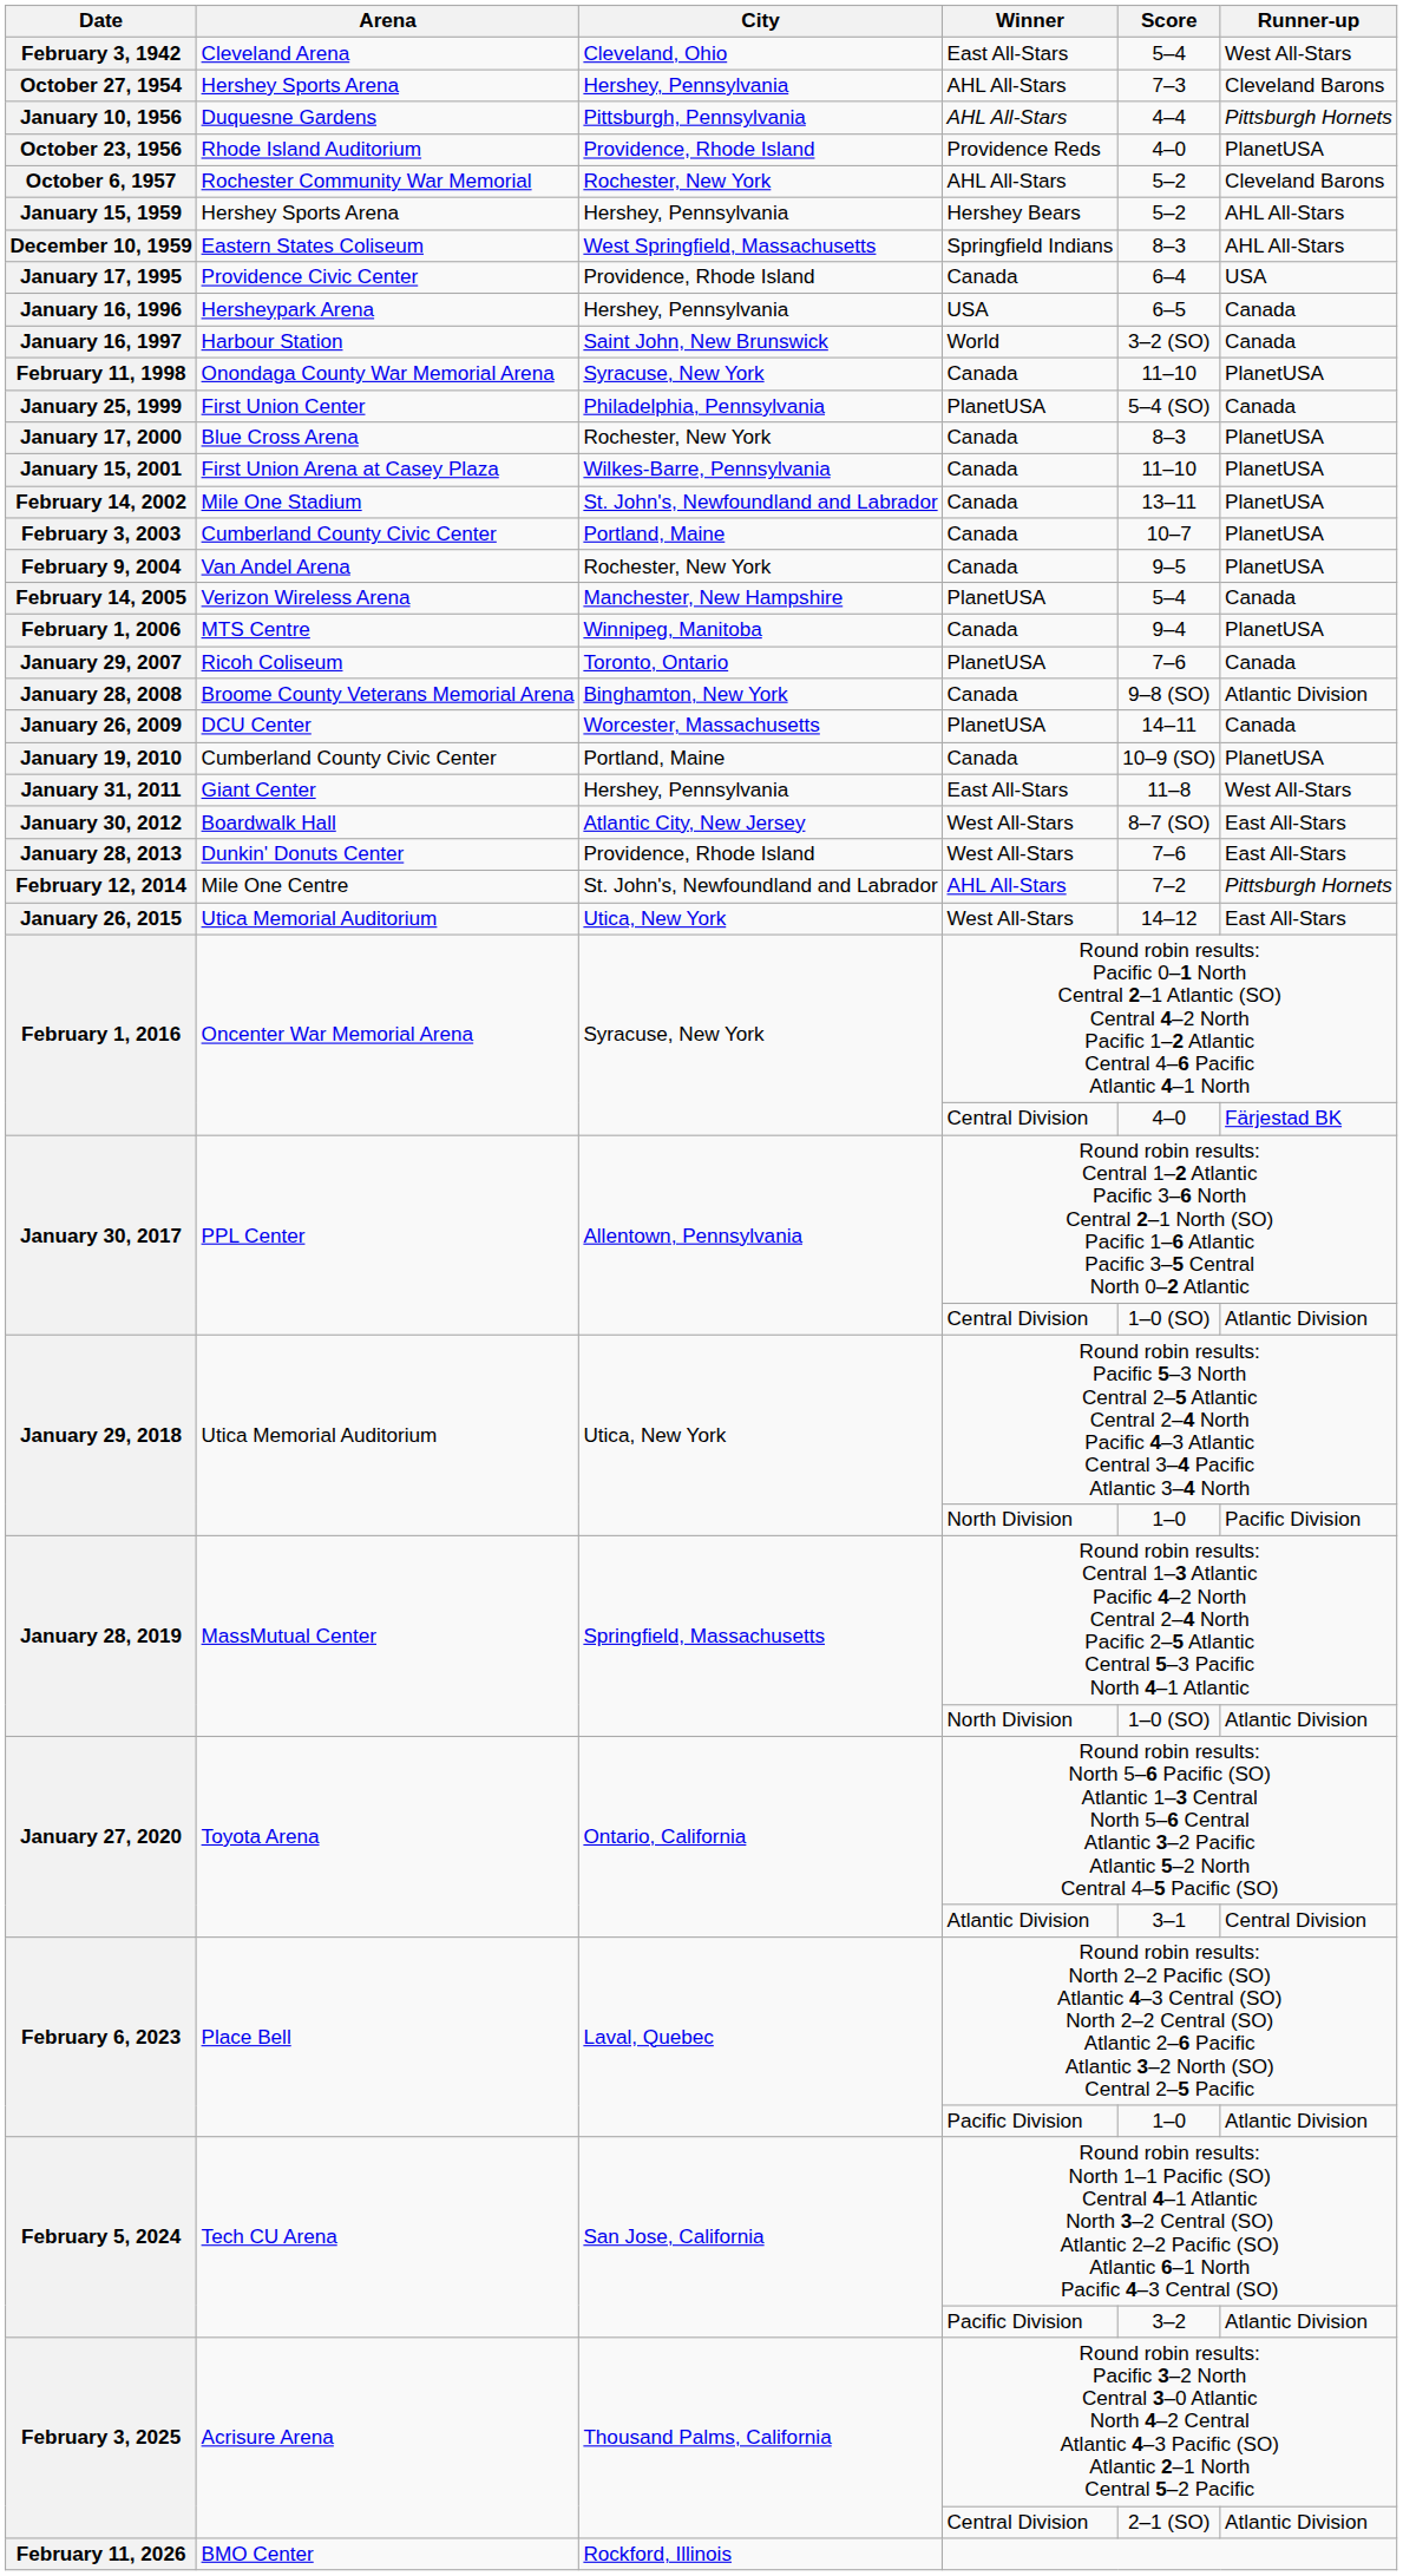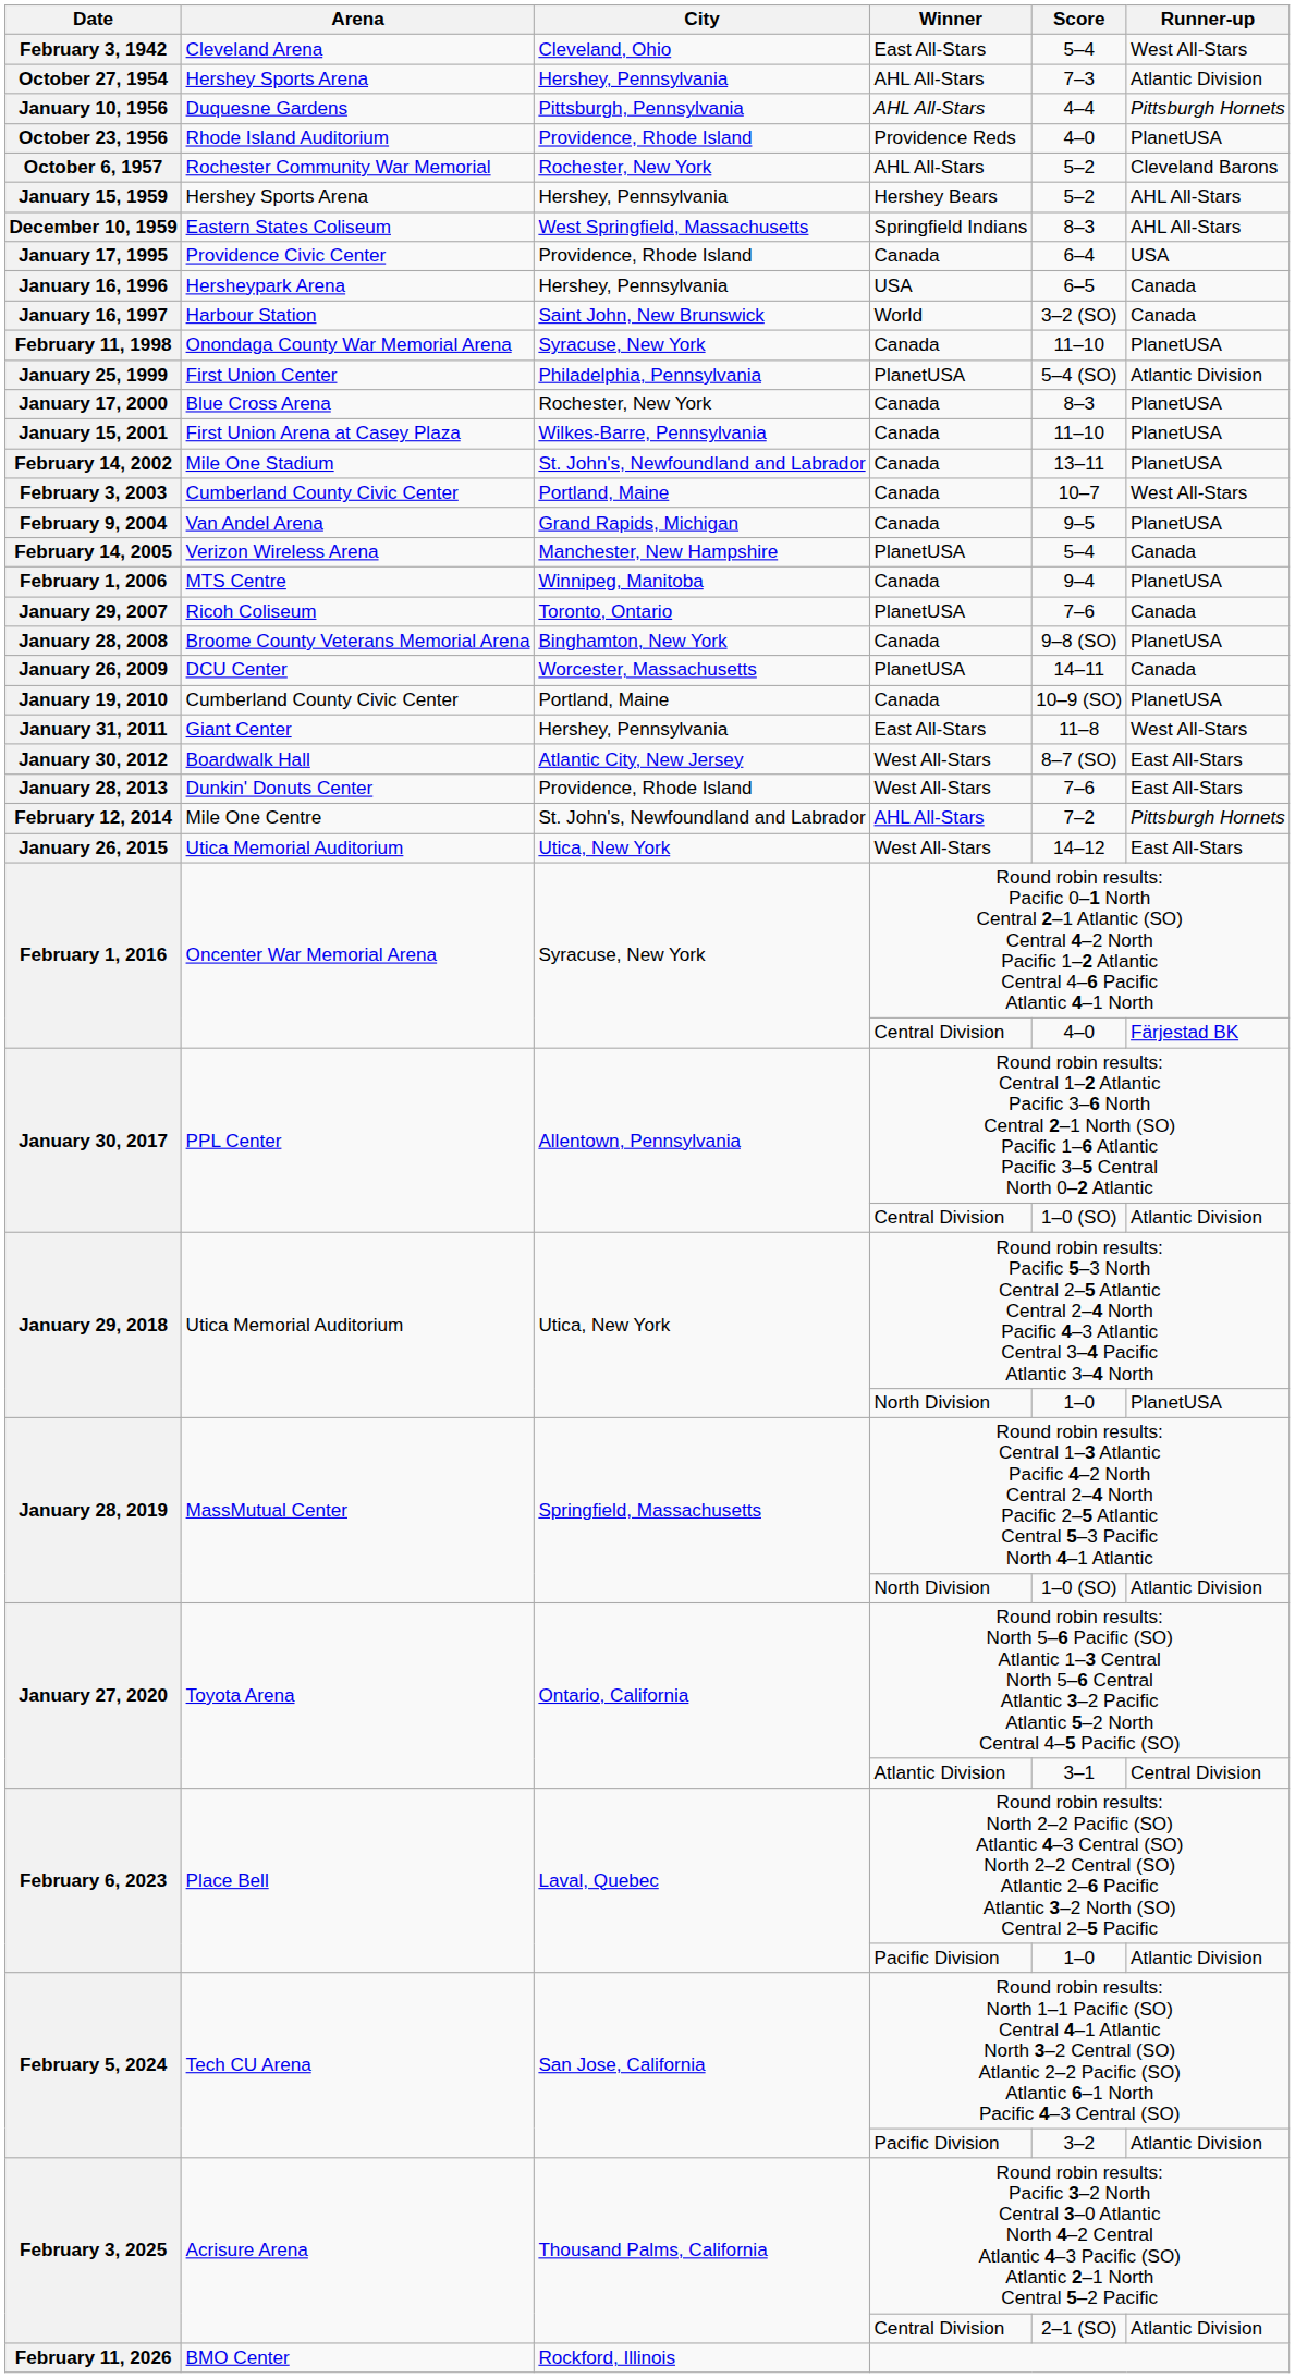October 27, 1954 | Runner-up: Cleveland Barons -> Atlantic Division
January 25, 1999 | Runner-up: Canada -> Atlantic Division
February 3, 2003 | Runner-up: PlanetUSA -> West All-Stars
February 9, 2004 | City: Rochester, New York -> Grand Rapids, Michigan
January 28, 2008 | Runner-up: Atlantic Division -> PlanetUSA
January 29, 2018 / North Division | Runner-up: Pacific Division -> PlanetUSA
